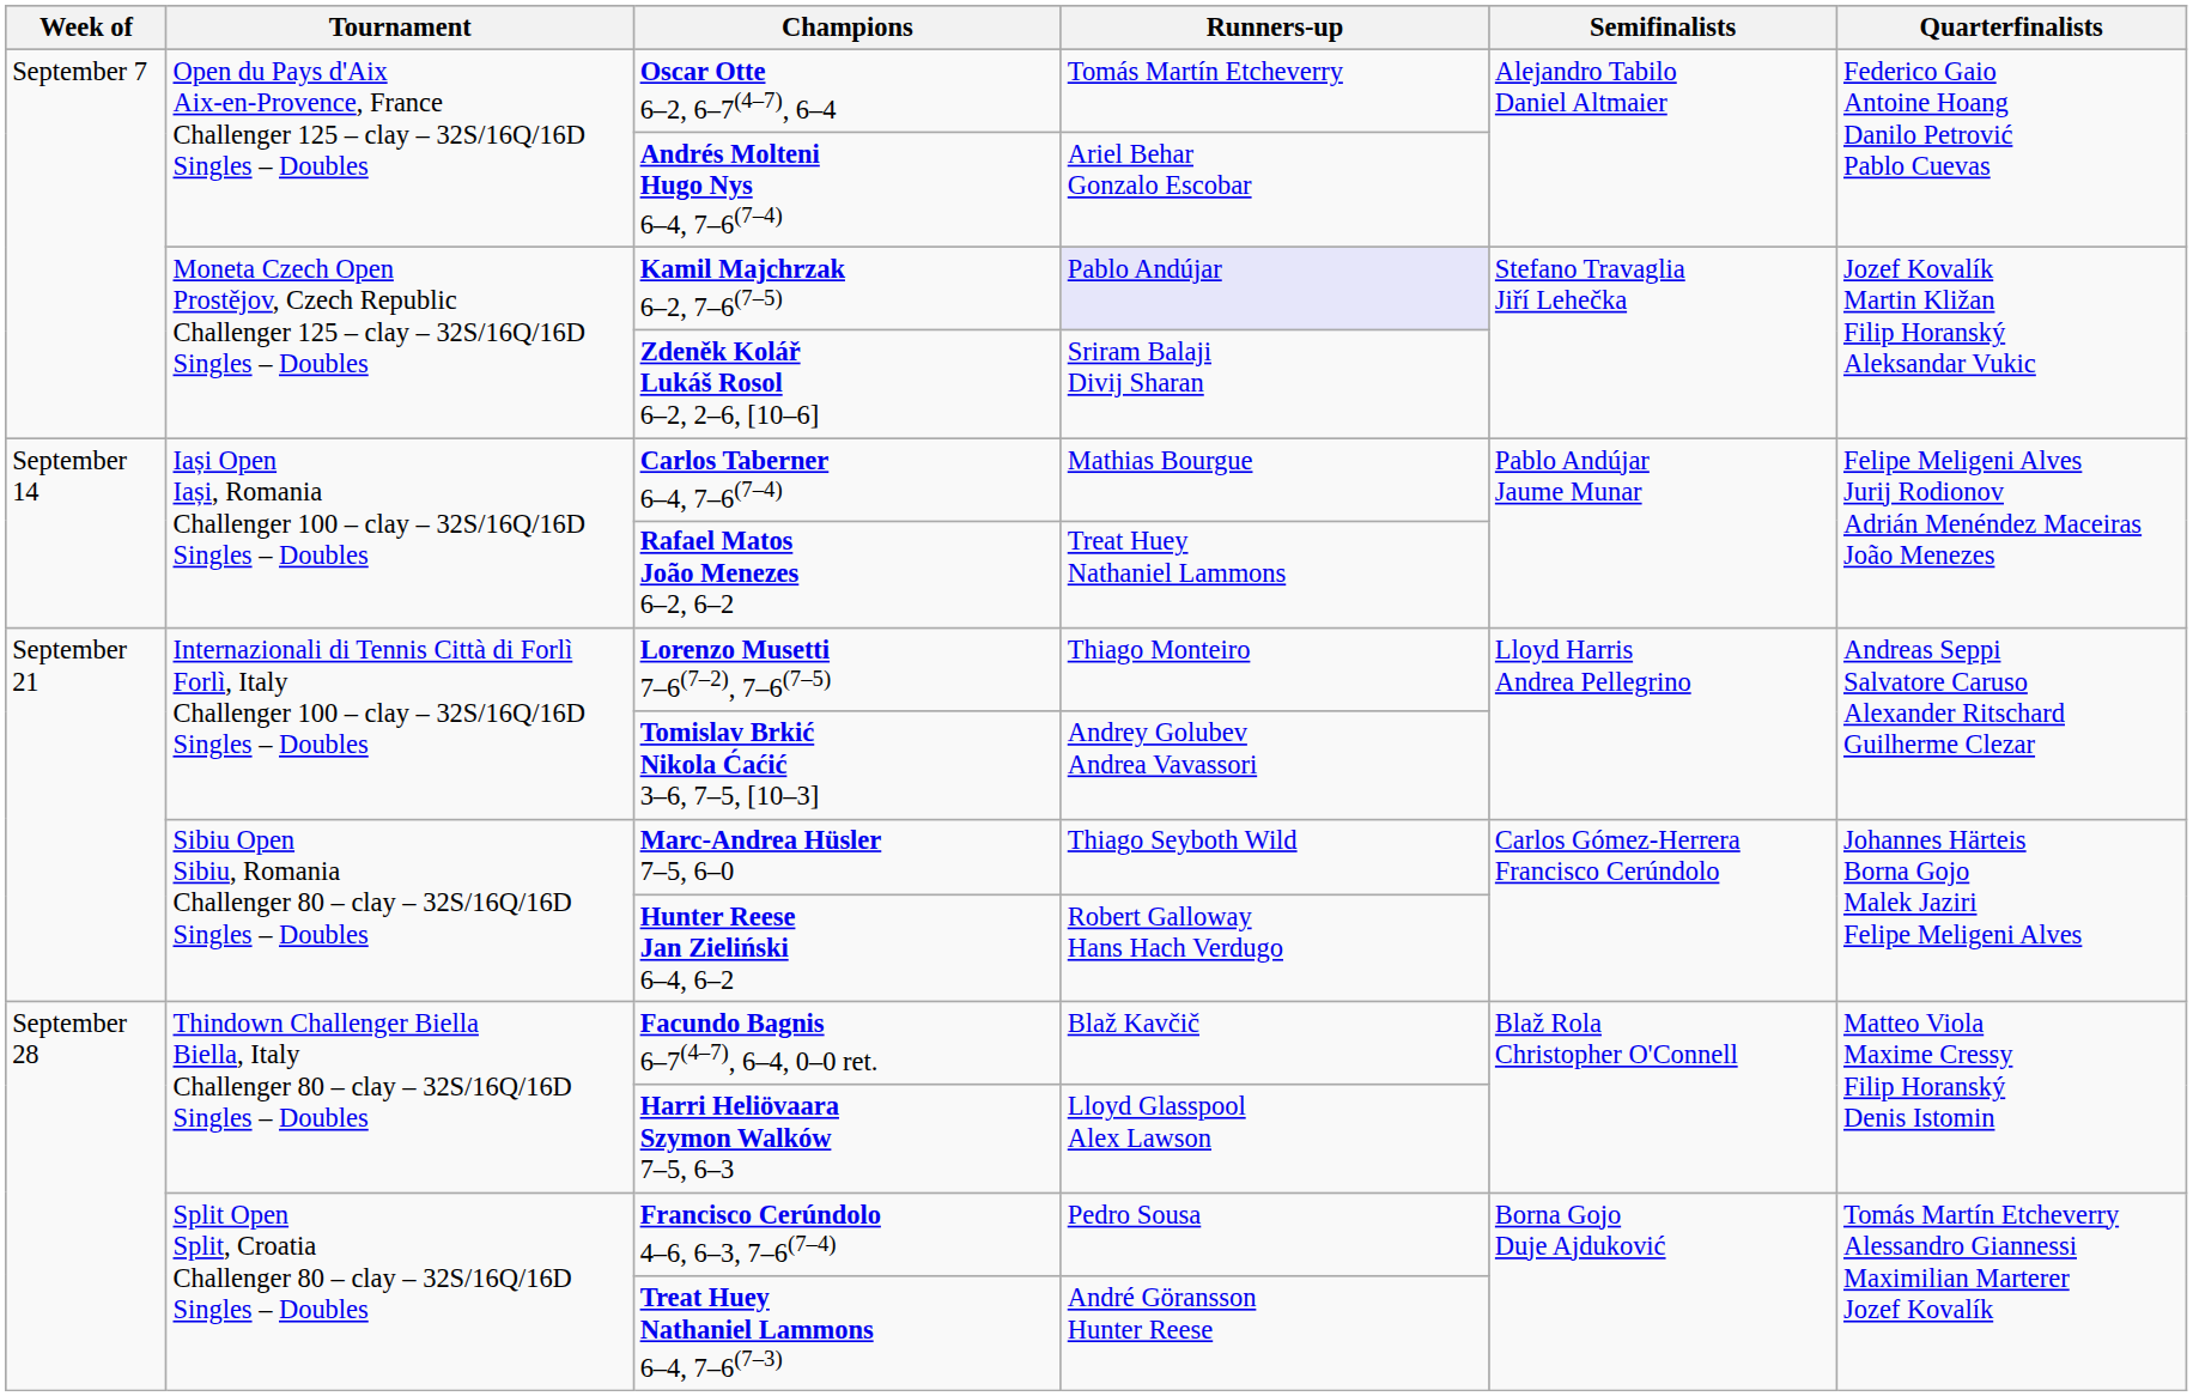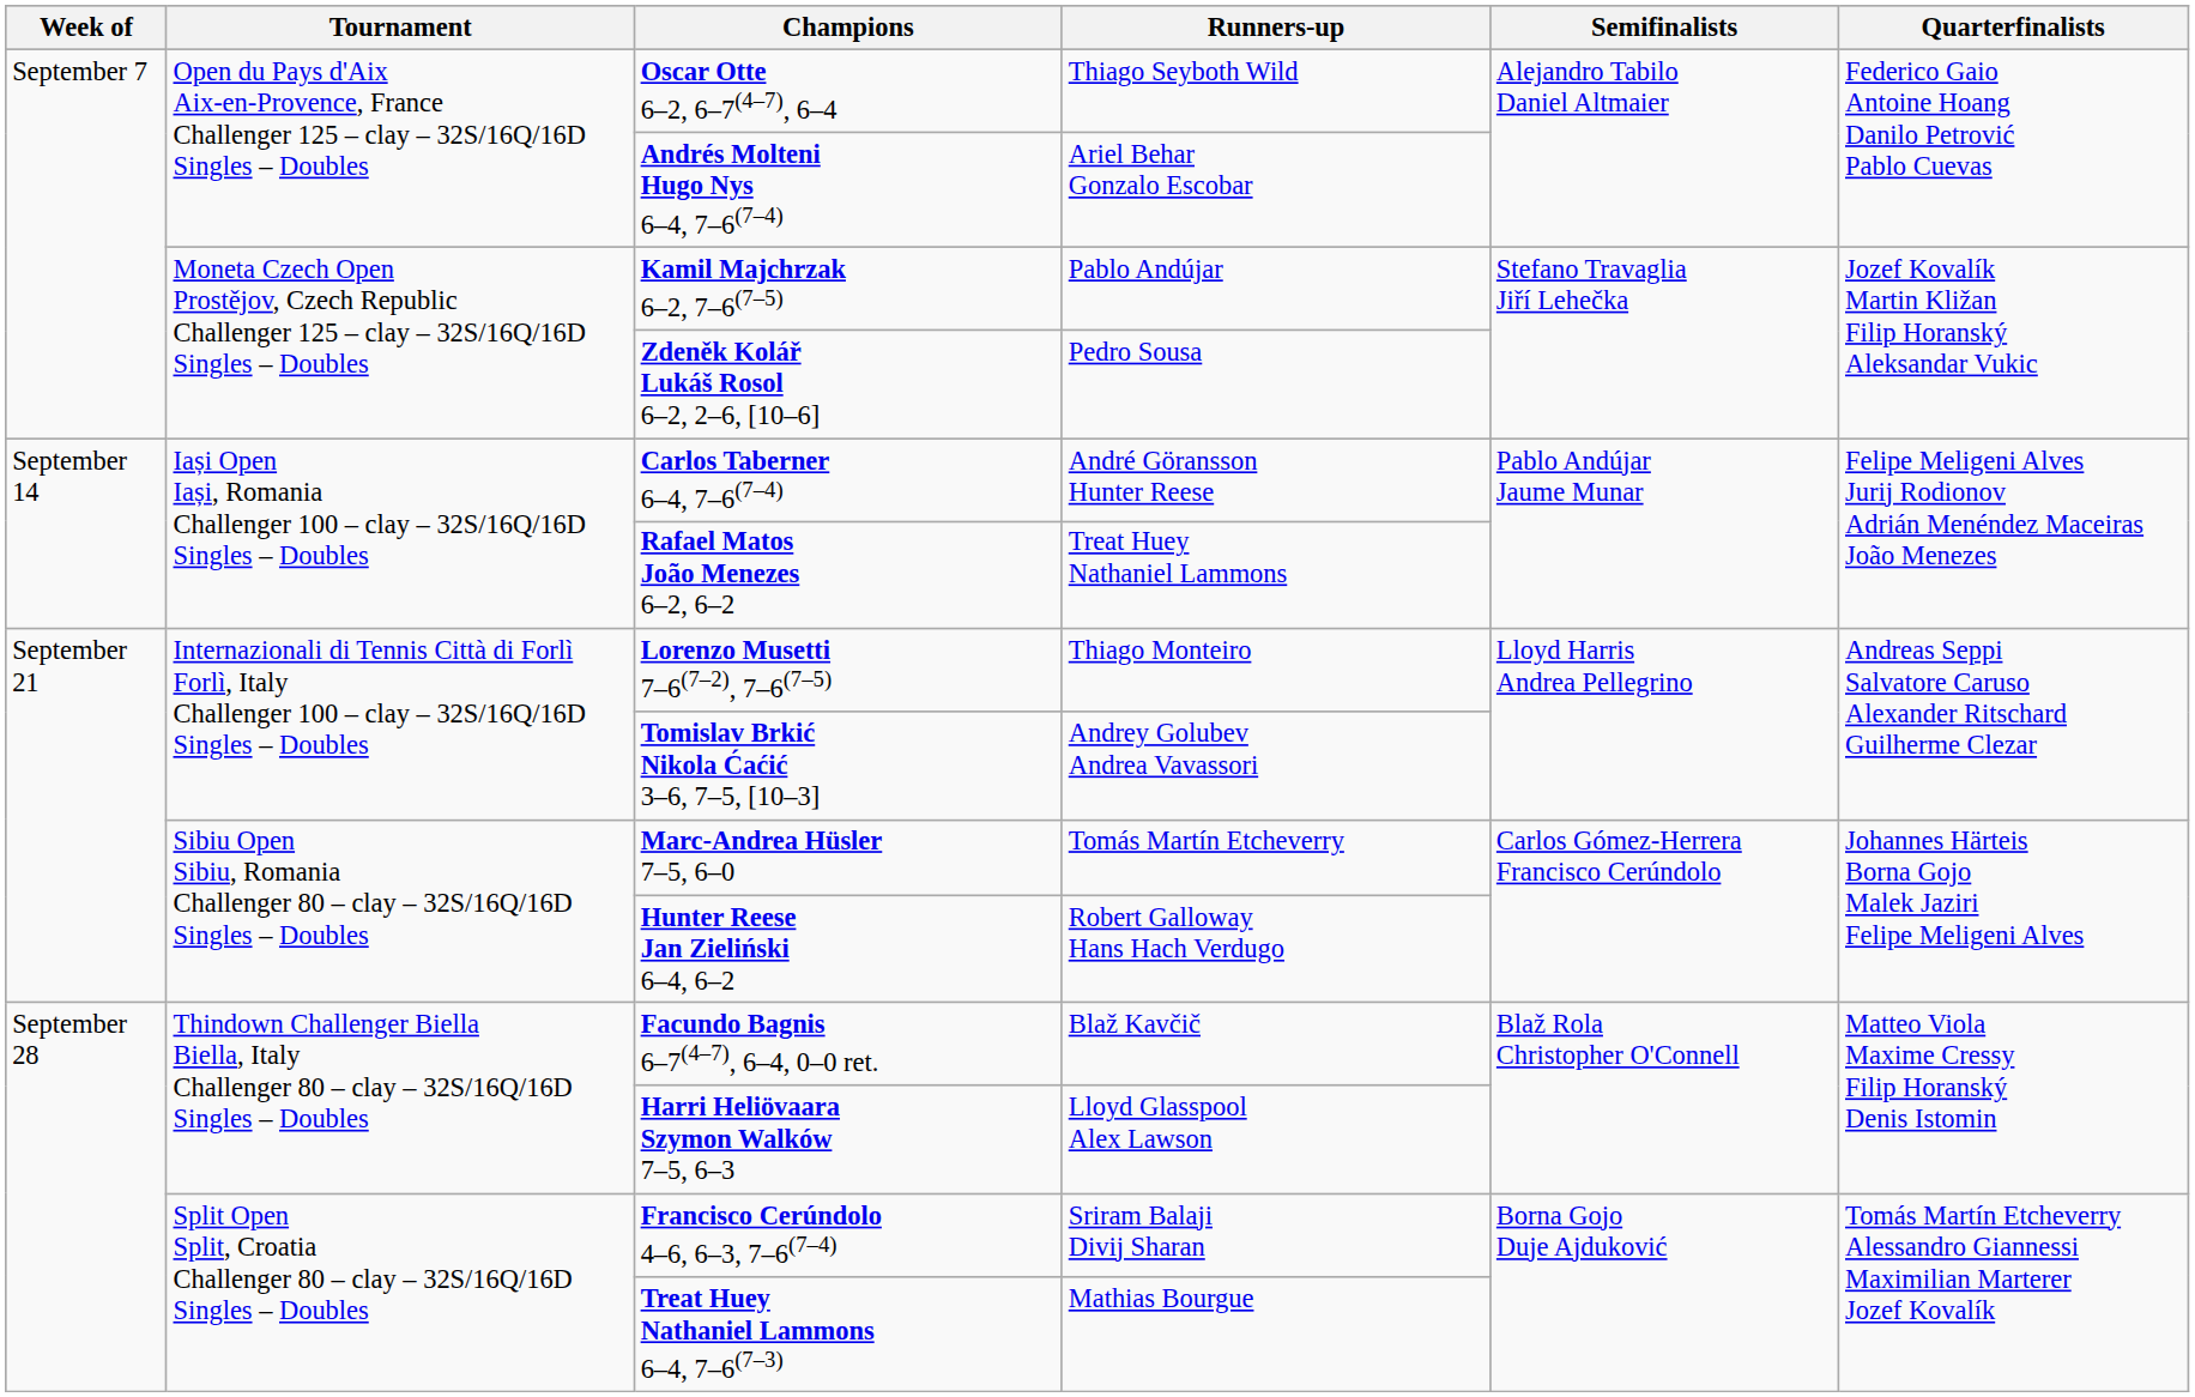Oscar Otte 6–2, 6–7(4–7), 6–4 | Runners-up: Tomás Martín Etcheverry -> Thiago Seyboth Wild
Kamil Majchrzak 6–2, 7–6(7–5) | Runners-up: lavender background -> no background
Zdeněk Kolář Lukáš Rosol 6–2, 2–6, [10–6] | Runners-up: Sriram Balaji Divij Sharan -> Pedro Sousa
Carlos Taberner 6–4, 7–6(7–4) | Runners-up: Mathias Bourgue -> André Göransson Hunter Reese
Marc-Andrea Hüsler 7–5, 6–0 | Runners-up: Thiago Seyboth Wild -> Tomás Martín Etcheverry
Francisco Cerúndolo 4–6, 6–3, 7–6(7–4) | Runners-up: Pedro Sousa -> Sriram Balaji Divij Sharan
Treat Huey Nathaniel Lammons 6–4, 7–6(7–3) | Runners-up: André Göransson Hunter Reese -> Mathias Bourgue
